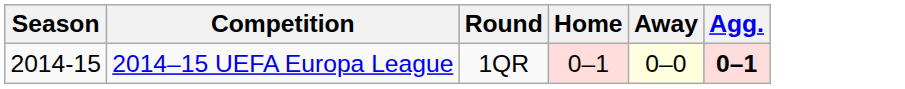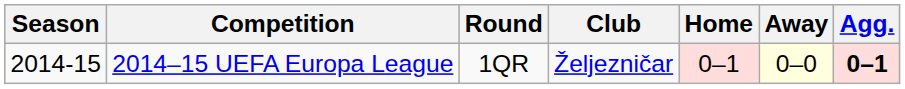+ column: Club | Željezničar
